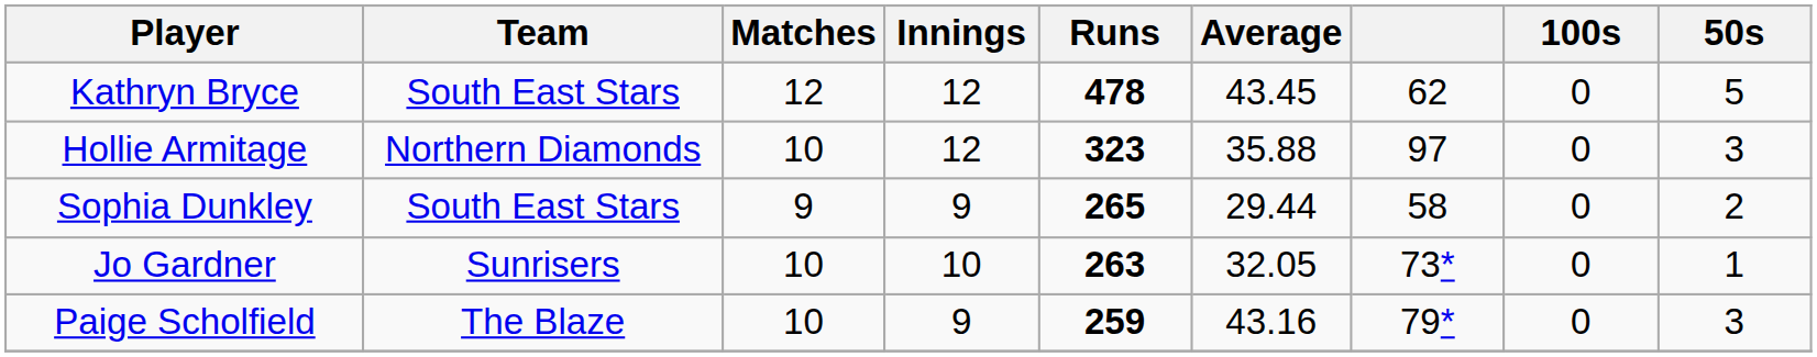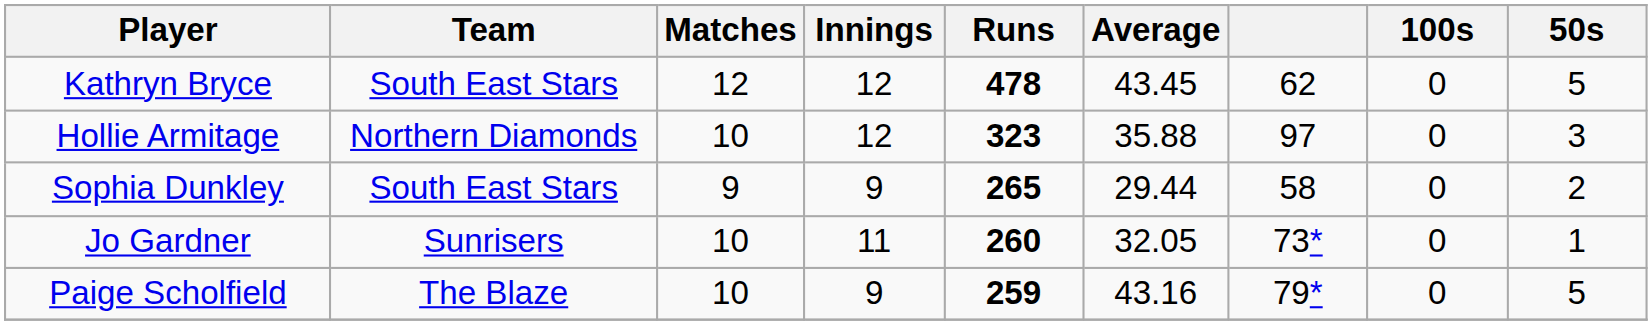Jo Gardner | Innings: 10 -> 11
Jo Gardner | Runs: 263 -> 260
Paige Scholfield | 50s: 3 -> 5
